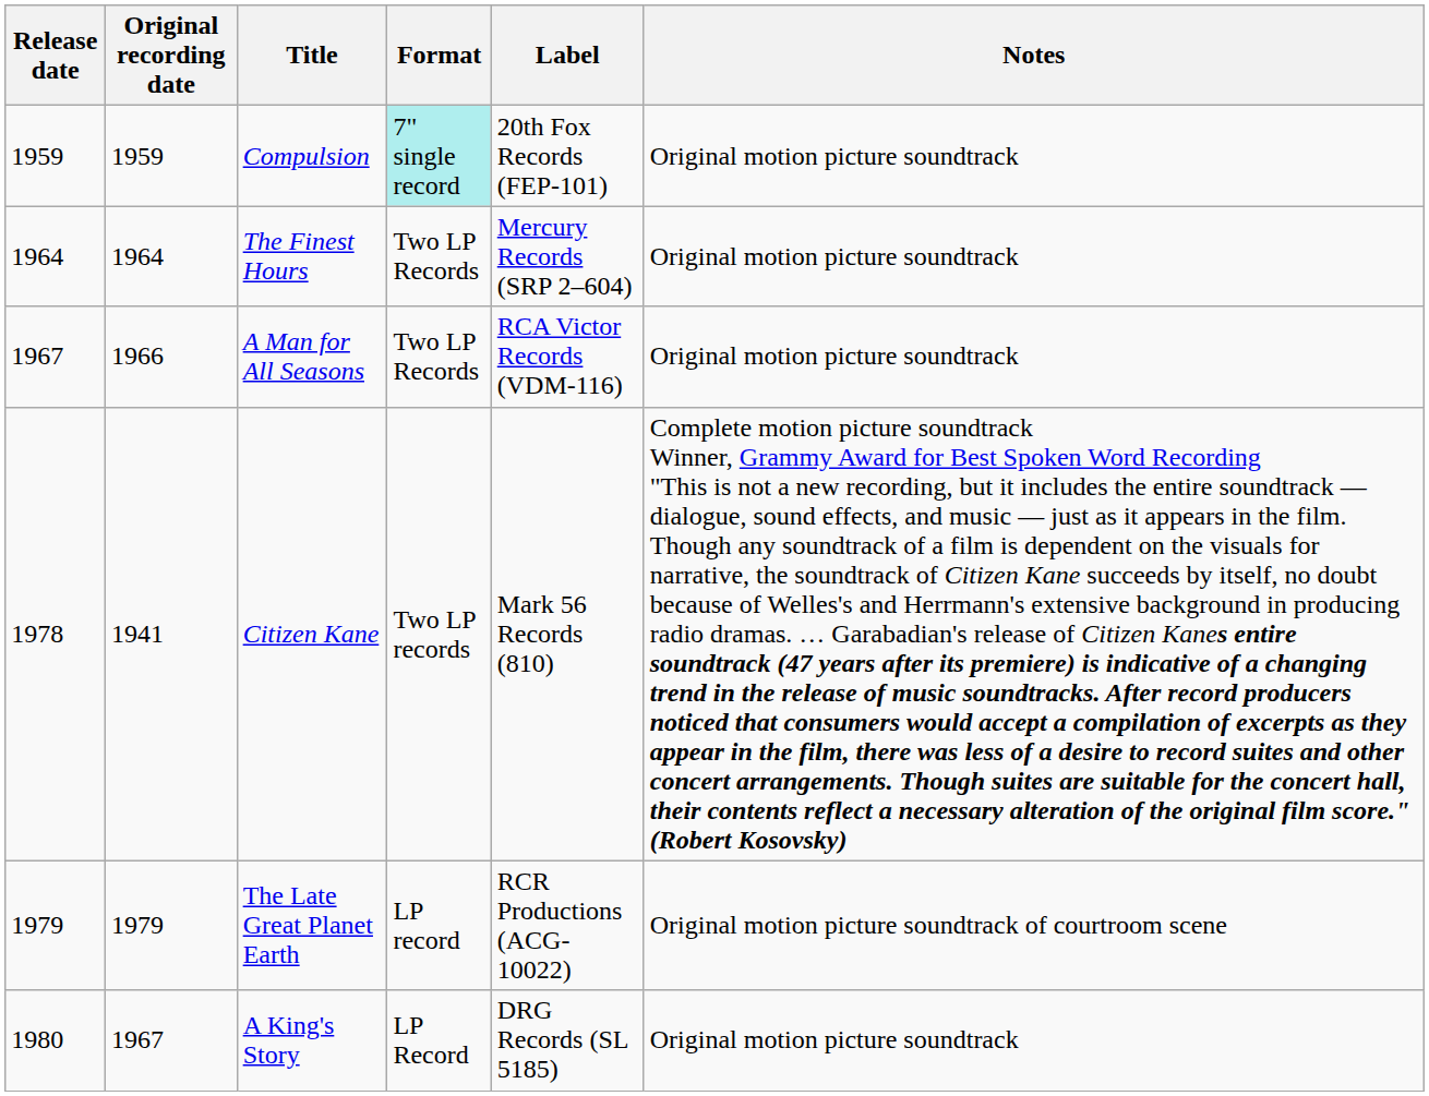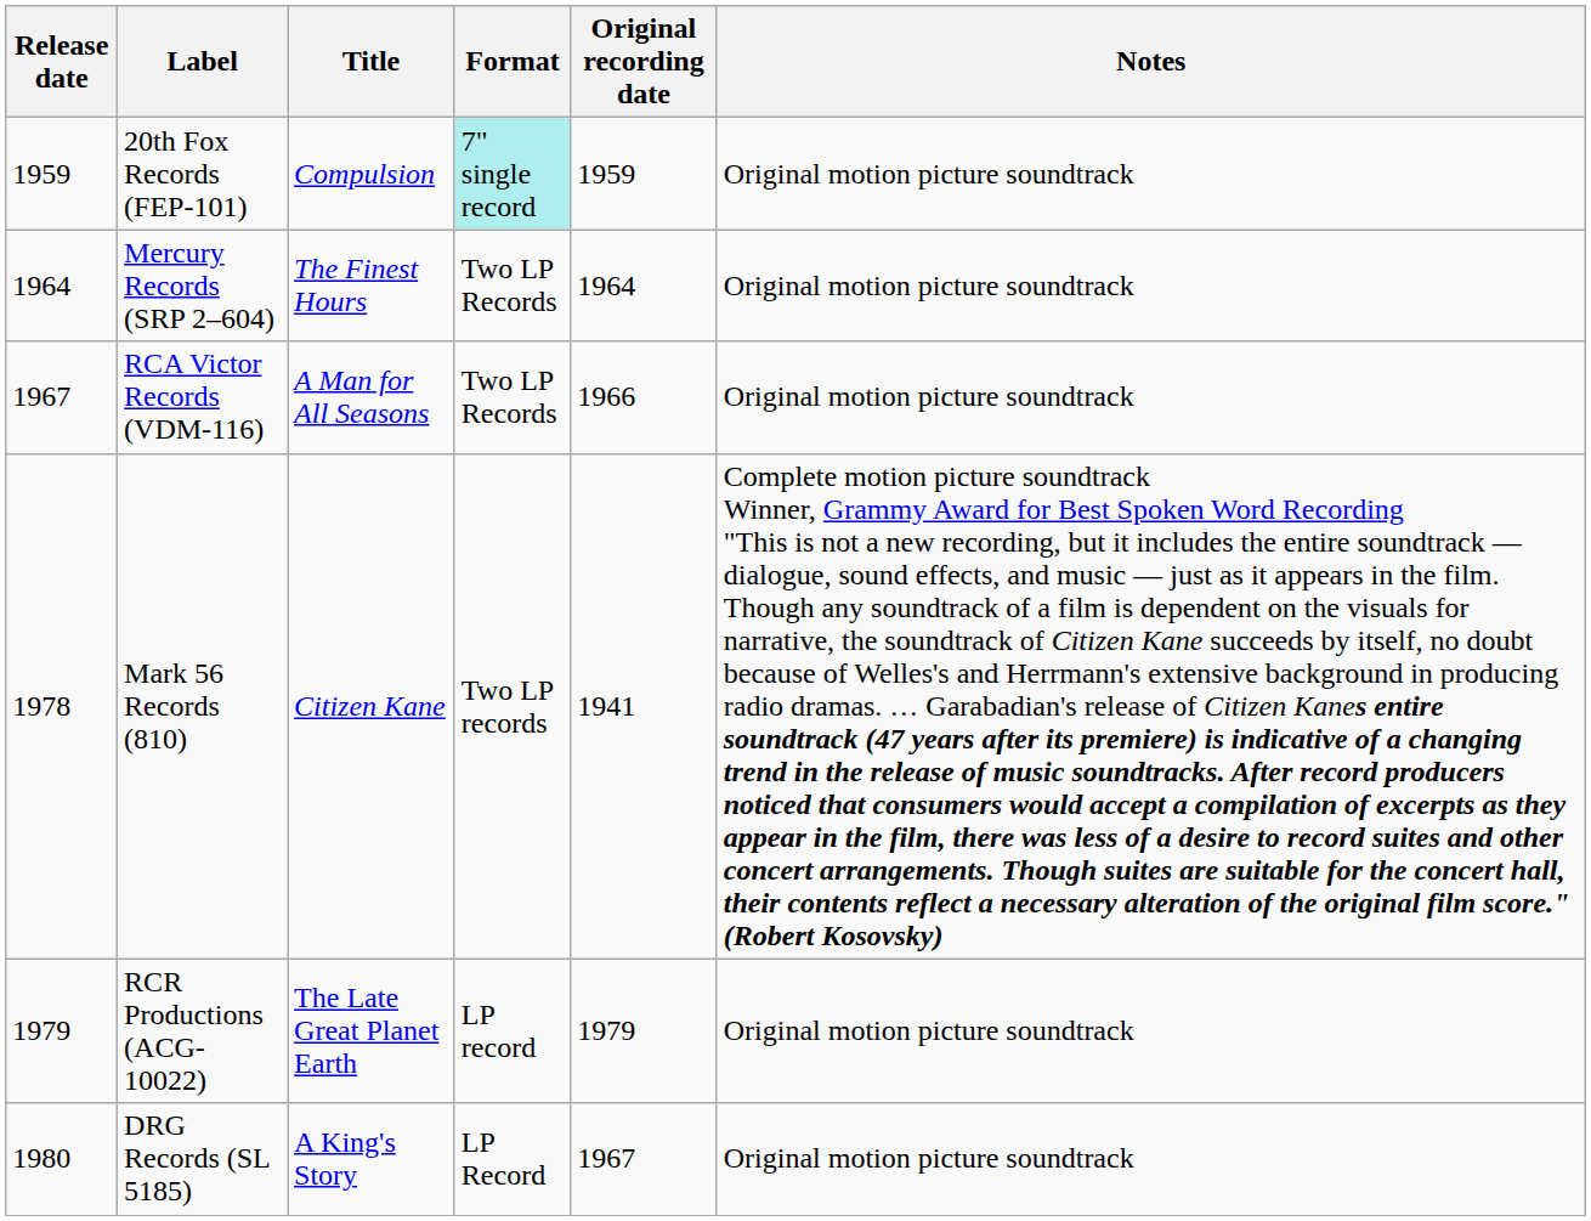columns swapped: Original recording date <-> Label
The Late Great Planet Earth | Notes: Original motion picture soundtrack of courtroom scene -> Original motion picture soundtrack
